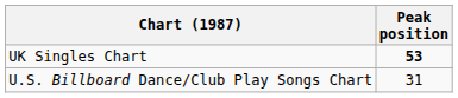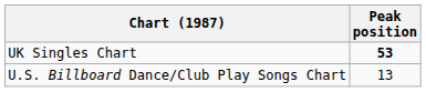U.S. Billboard Dance/Club Play Songs Chart | Peak position: 31 -> 13
